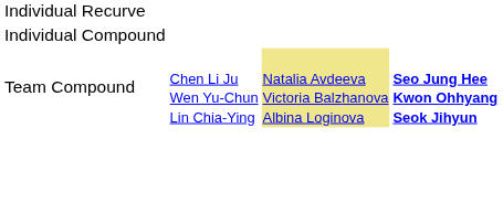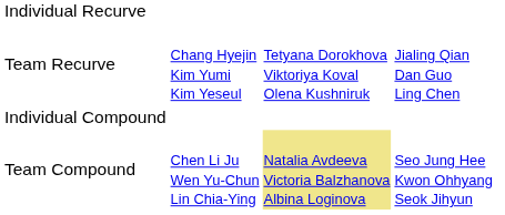+ row: Team Recurve | Chang Hyejin Kim Yumi Kim Yeseul | Tetyana Dorokhova Viktoriya Koval Olena Kushniruk | Jialing Qian Dan Guo Ling Chen
Team Compound | column 4: bold -> normal
